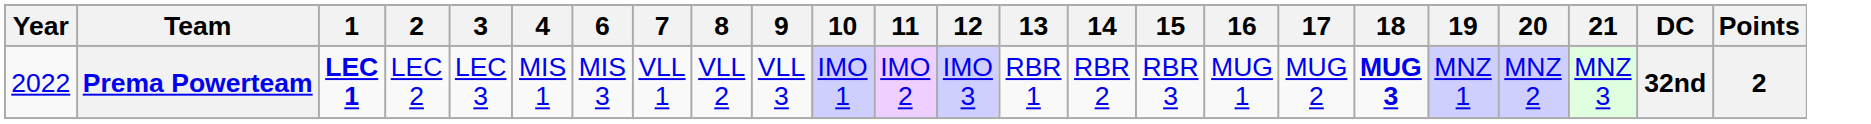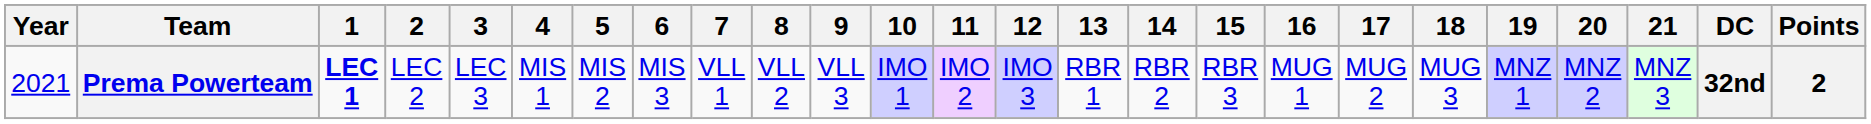+ column: 5 | MIS 2
Prema Powerteam | Year: 2022 -> 2021
Prema Powerteam | 18: bold -> normal
